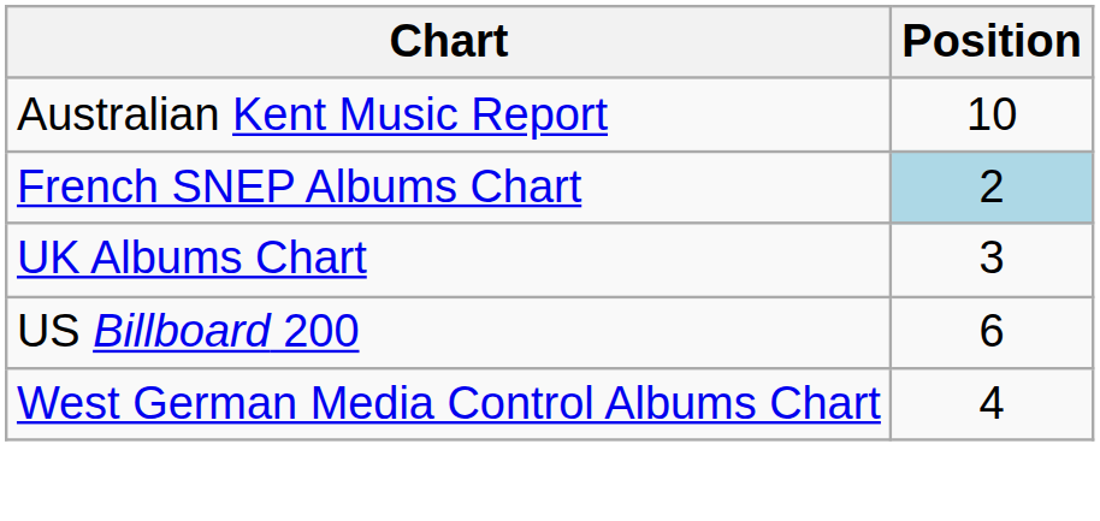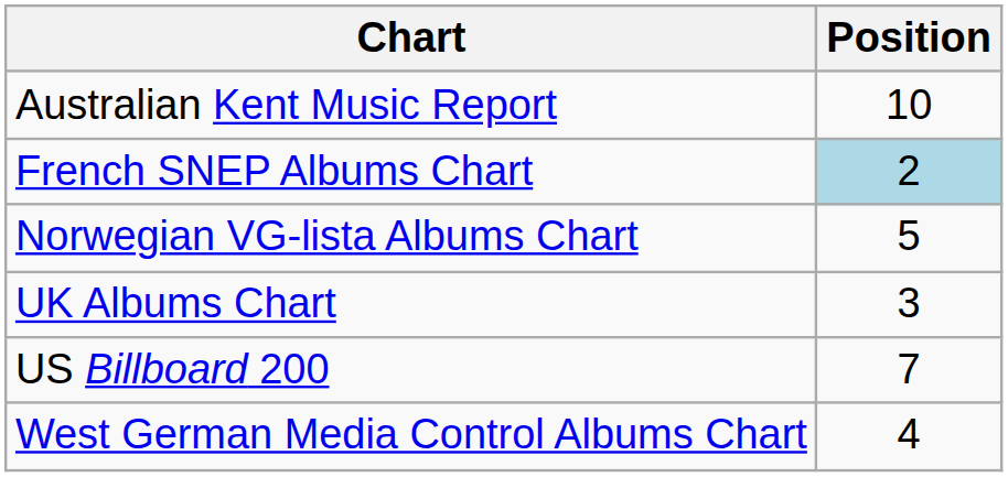+ row: Norwegian VG-lista Albums Chart | 5
US Billboard 200 | Position: 6 -> 7
